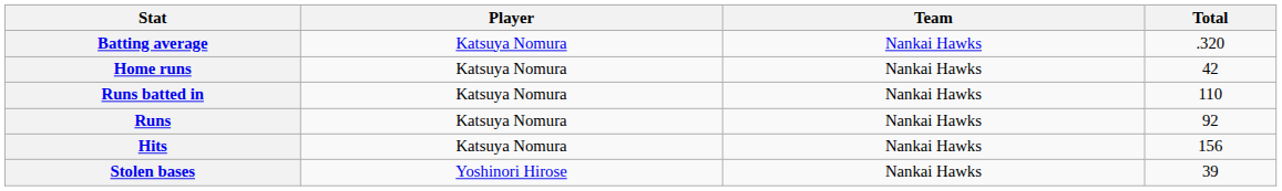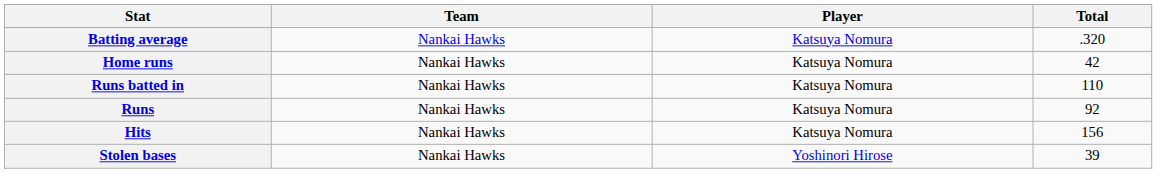columns swapped: Player <-> Team
